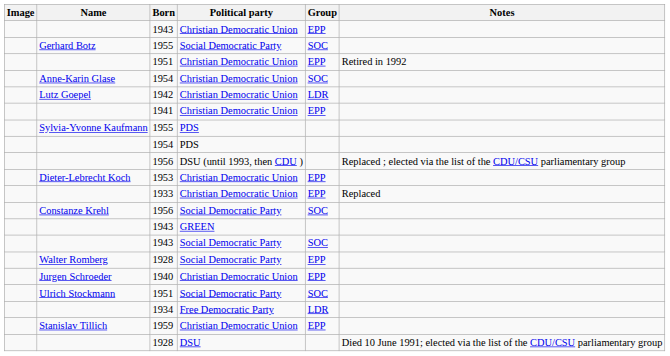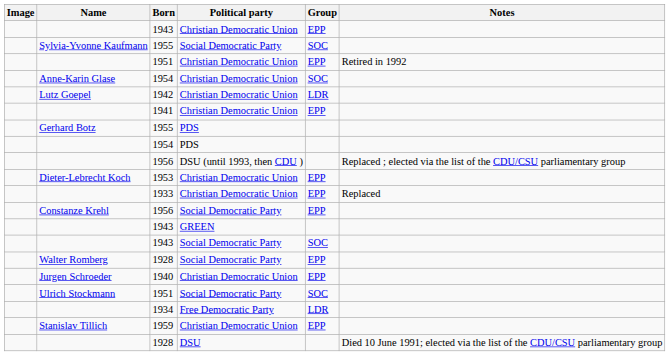1955 / Social Democratic Party | Name: Gerhard Botz -> Sylvia-Yvonne Kaufmann
1955 / PDS | Name: Sylvia-Yvonne Kaufmann -> Gerhard Botz
1956 / Social Democratic Party | Group: SOC -> EPP
